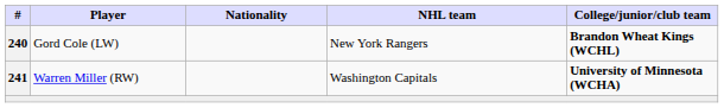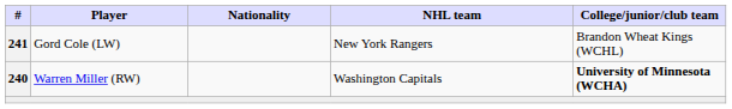Gord Cole (LW) | #: 240 -> 241
Gord Cole (LW) | College/junior/club team: bold -> normal
Warren Miller (RW) | #: 241 -> 240
